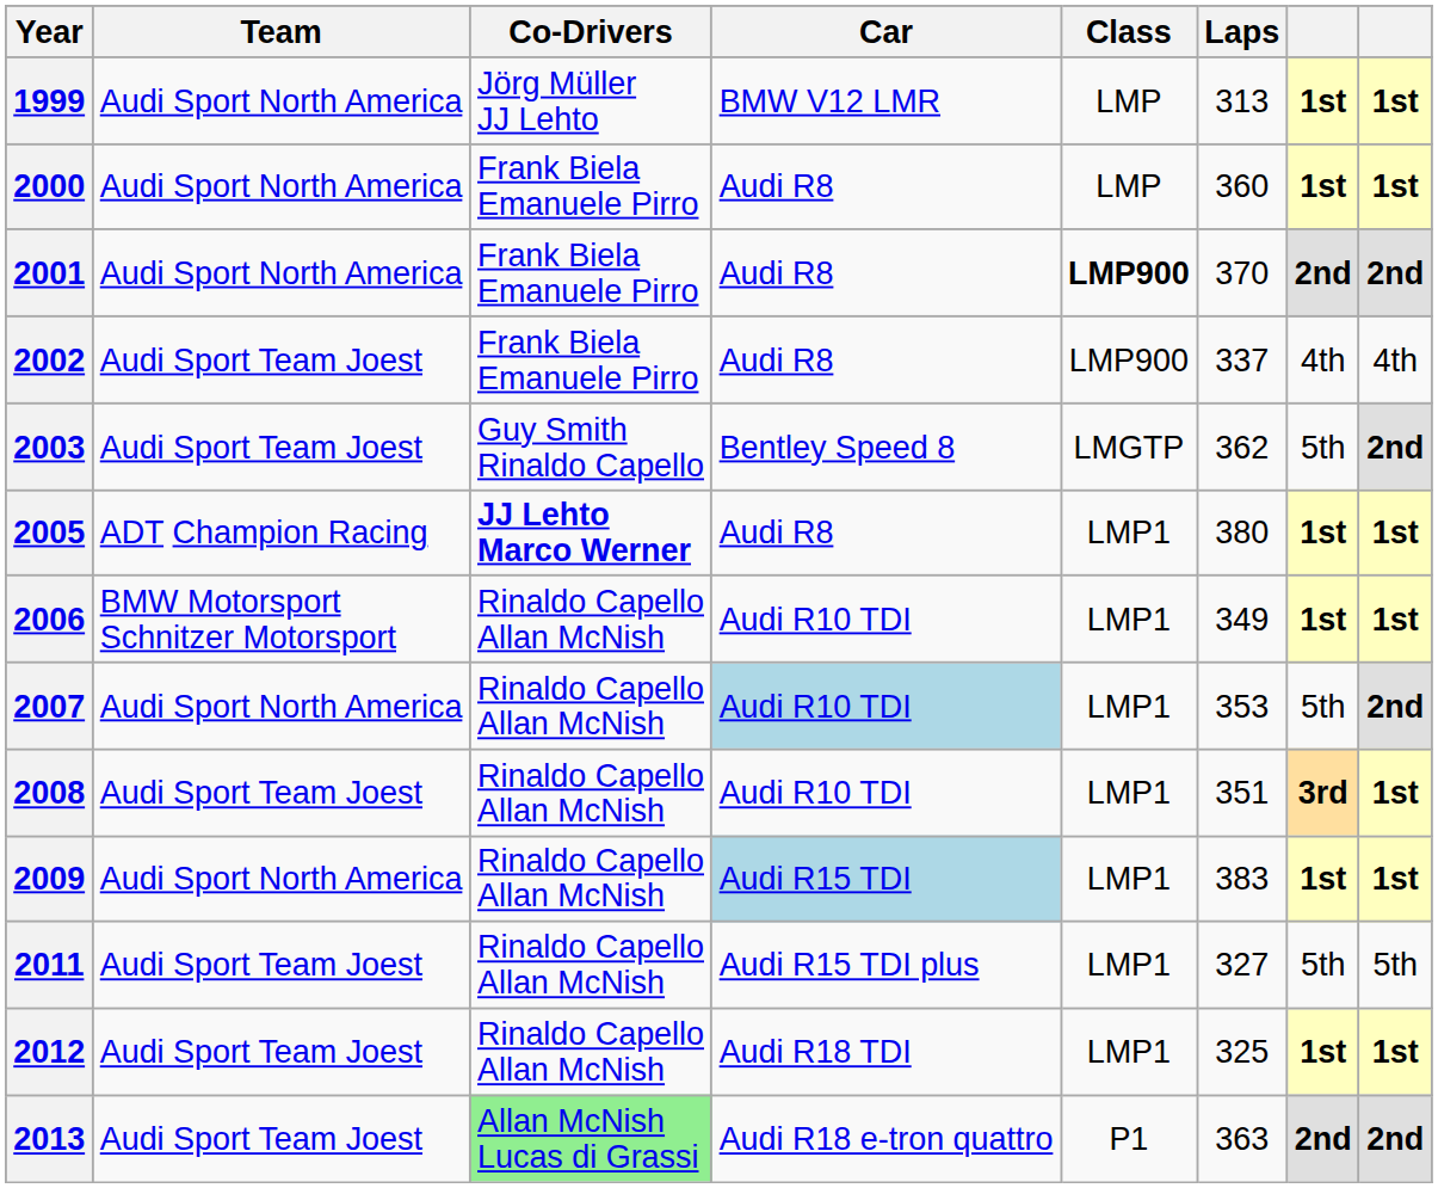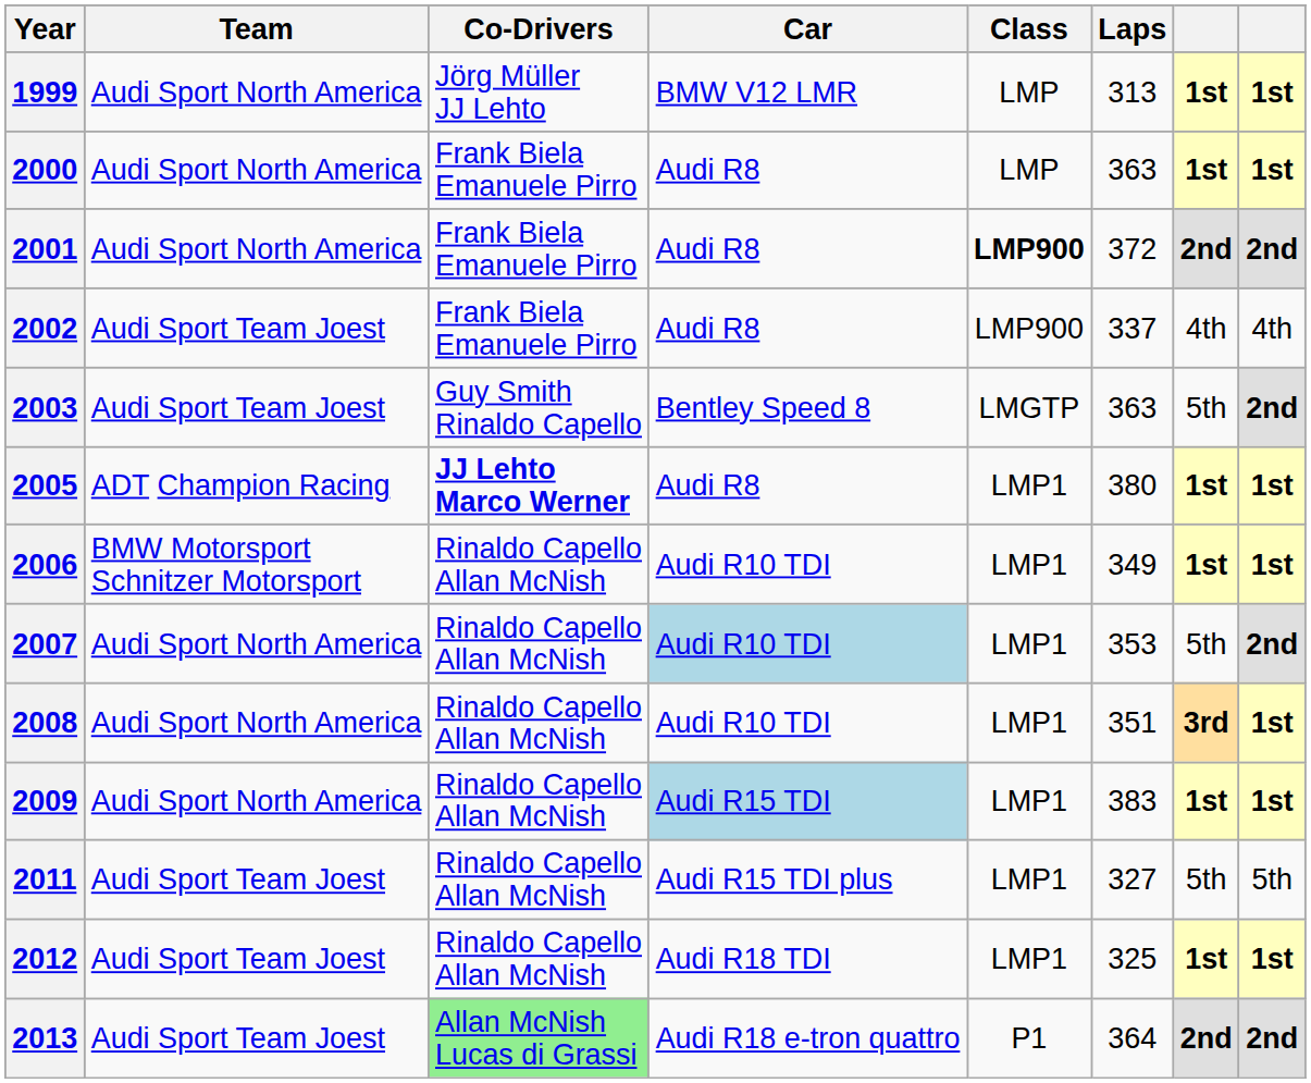2000 | Laps: 360 -> 363
2001 | Laps: 370 -> 372
2003 | Laps: 362 -> 363
2008 | Team: Audi Sport Team Joest -> Audi Sport North America
2013 | Laps: 363 -> 364
